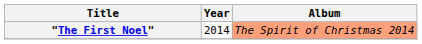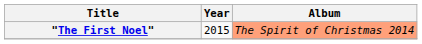"The First Noel" | Year: 2014 -> 2015
